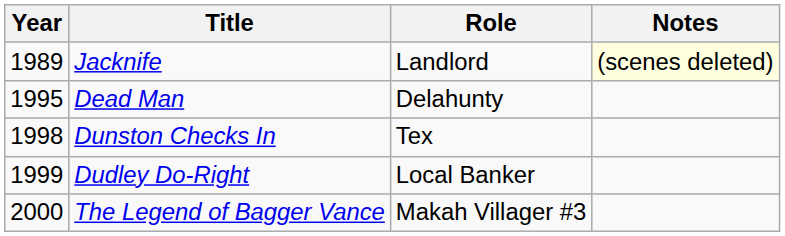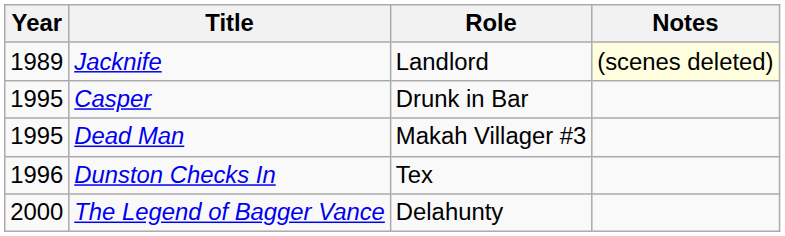+ row: 1995 | Casper | Drunk in Bar
Dead Man | Role: Delahunty -> Makah Villager #3
Dunston Checks In | Year: 1998 -> 1996
- row: 1999 | Dudley Do-Right | Local Banker
The Legend of Bagger Vance | Role: Makah Villager #3 -> Delahunty
